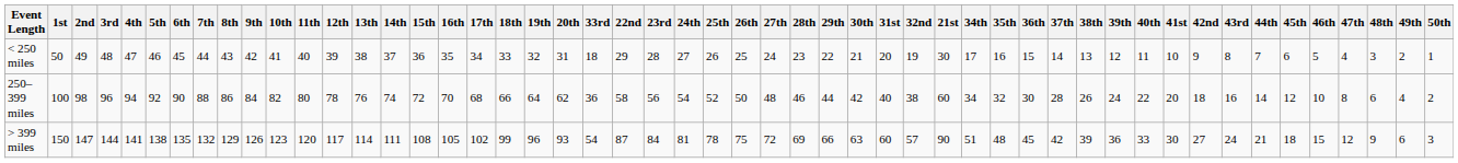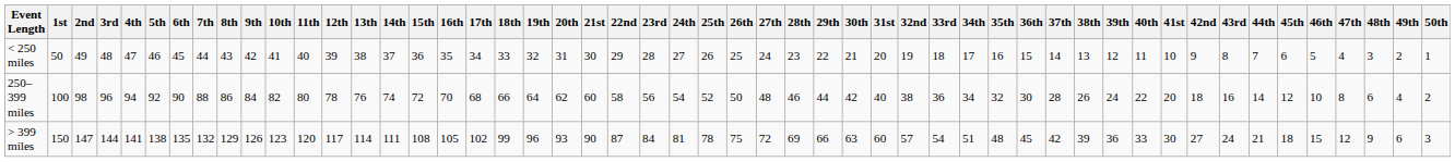columns swapped: 21st <-> 33rd
